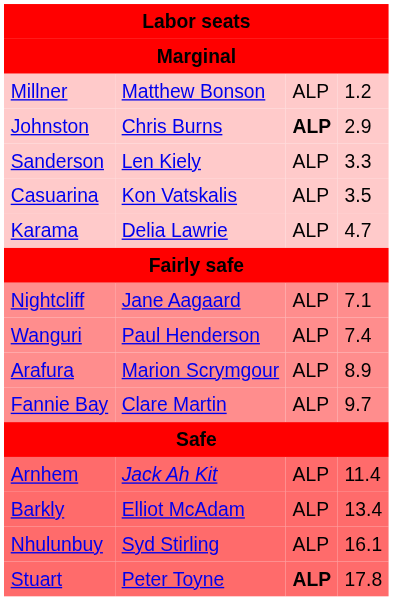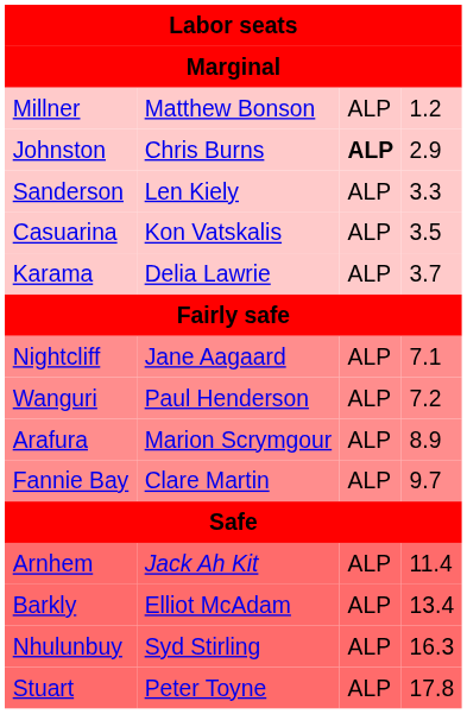Karama | column 4: 4.7 -> 3.7
Wanguri | column 4: 7.4 -> 7.2
Nhulunbuy | column 4: 16.1 -> 16.3
Stuart | column 3: bold -> normal
